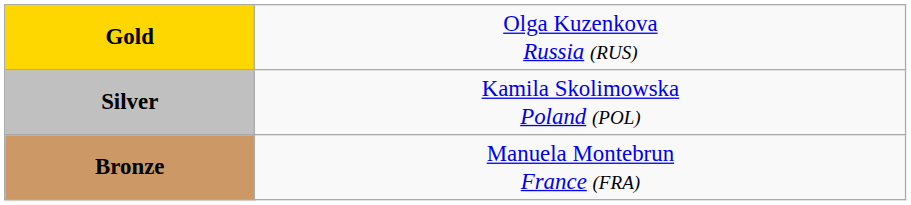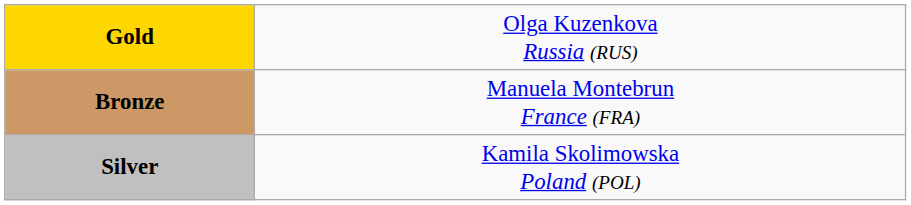rows swapped: Silver <-> Bronze
